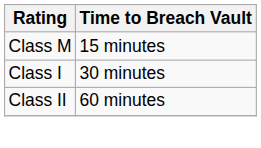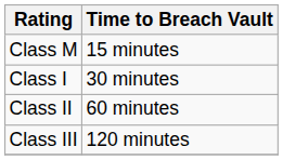+ row: Class III | 120 minutes
